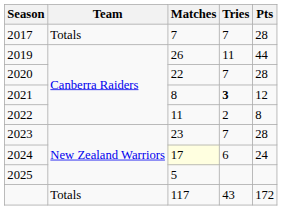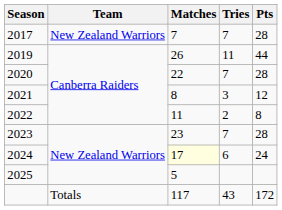2017 | Team: Totals -> New Zealand Warriors
2021 | Tries: bold -> normal
